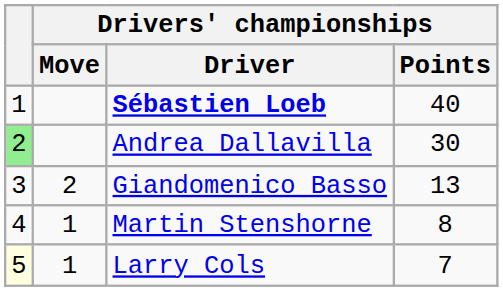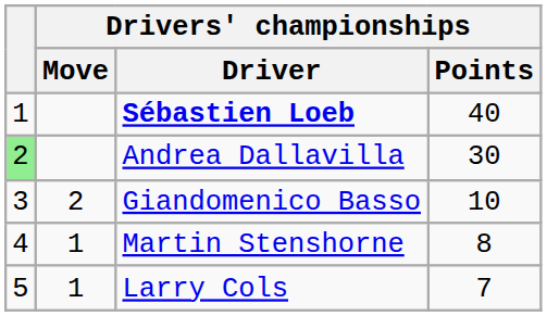Giandomenico Basso | Drivers' championships / Points: 13 -> 10
Larry Cols | column 1: lightyellow background -> no background
